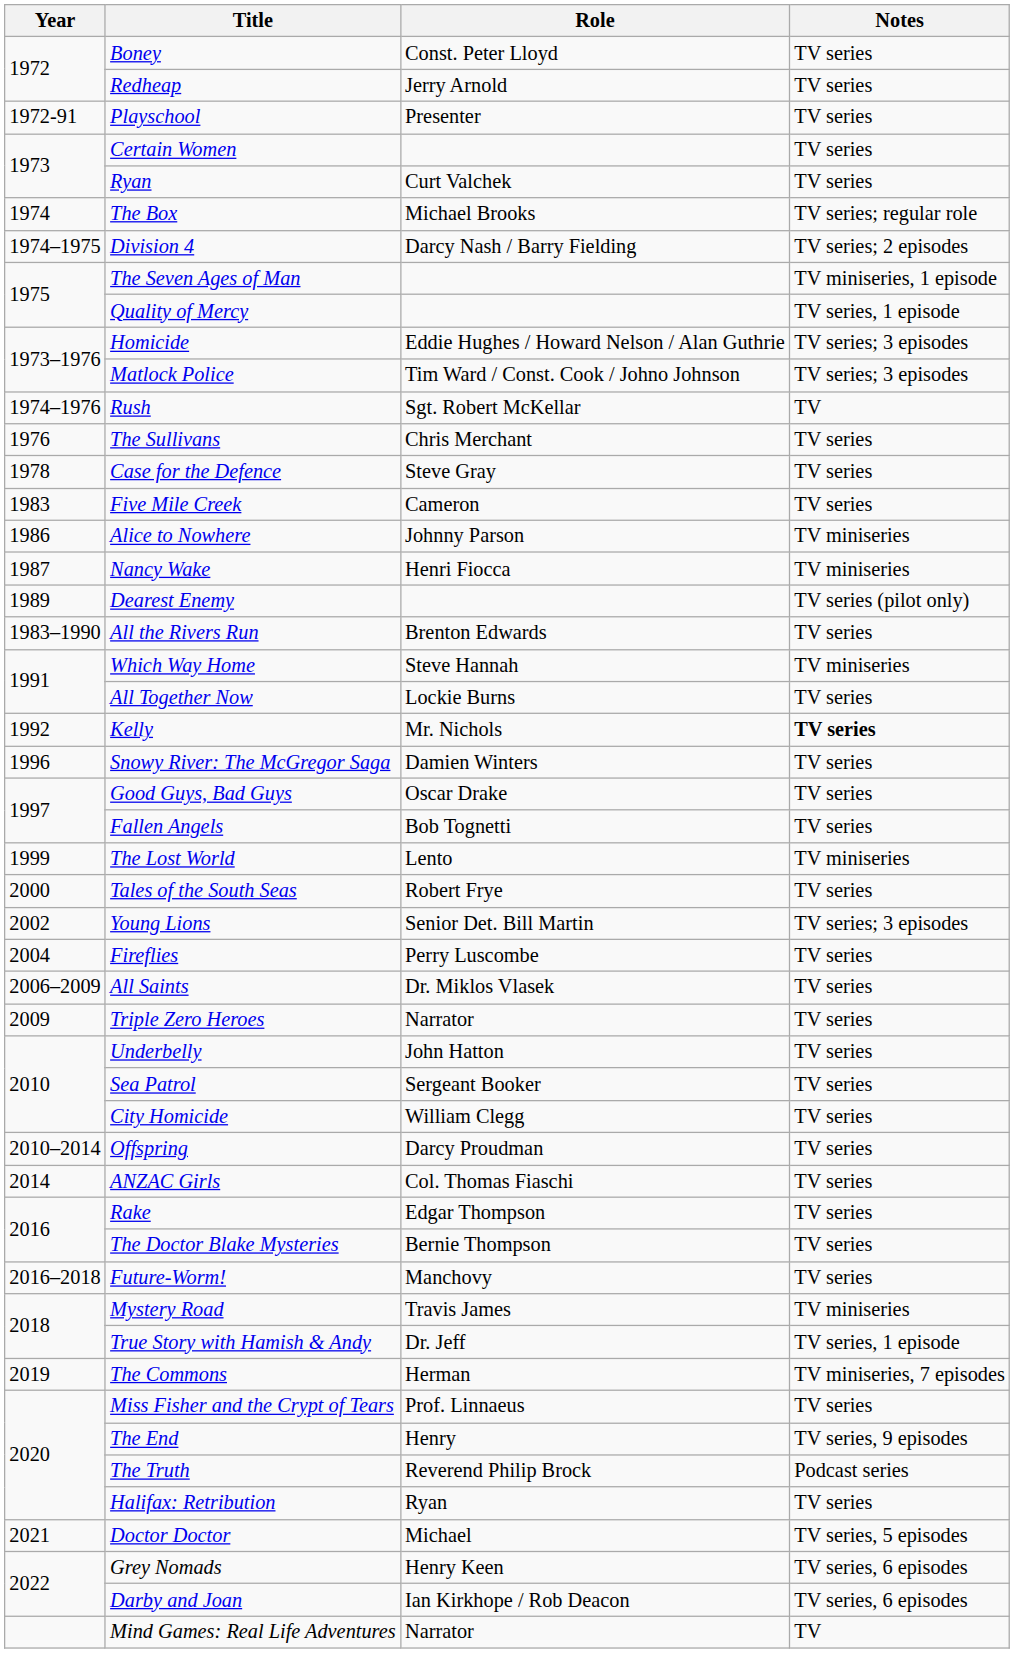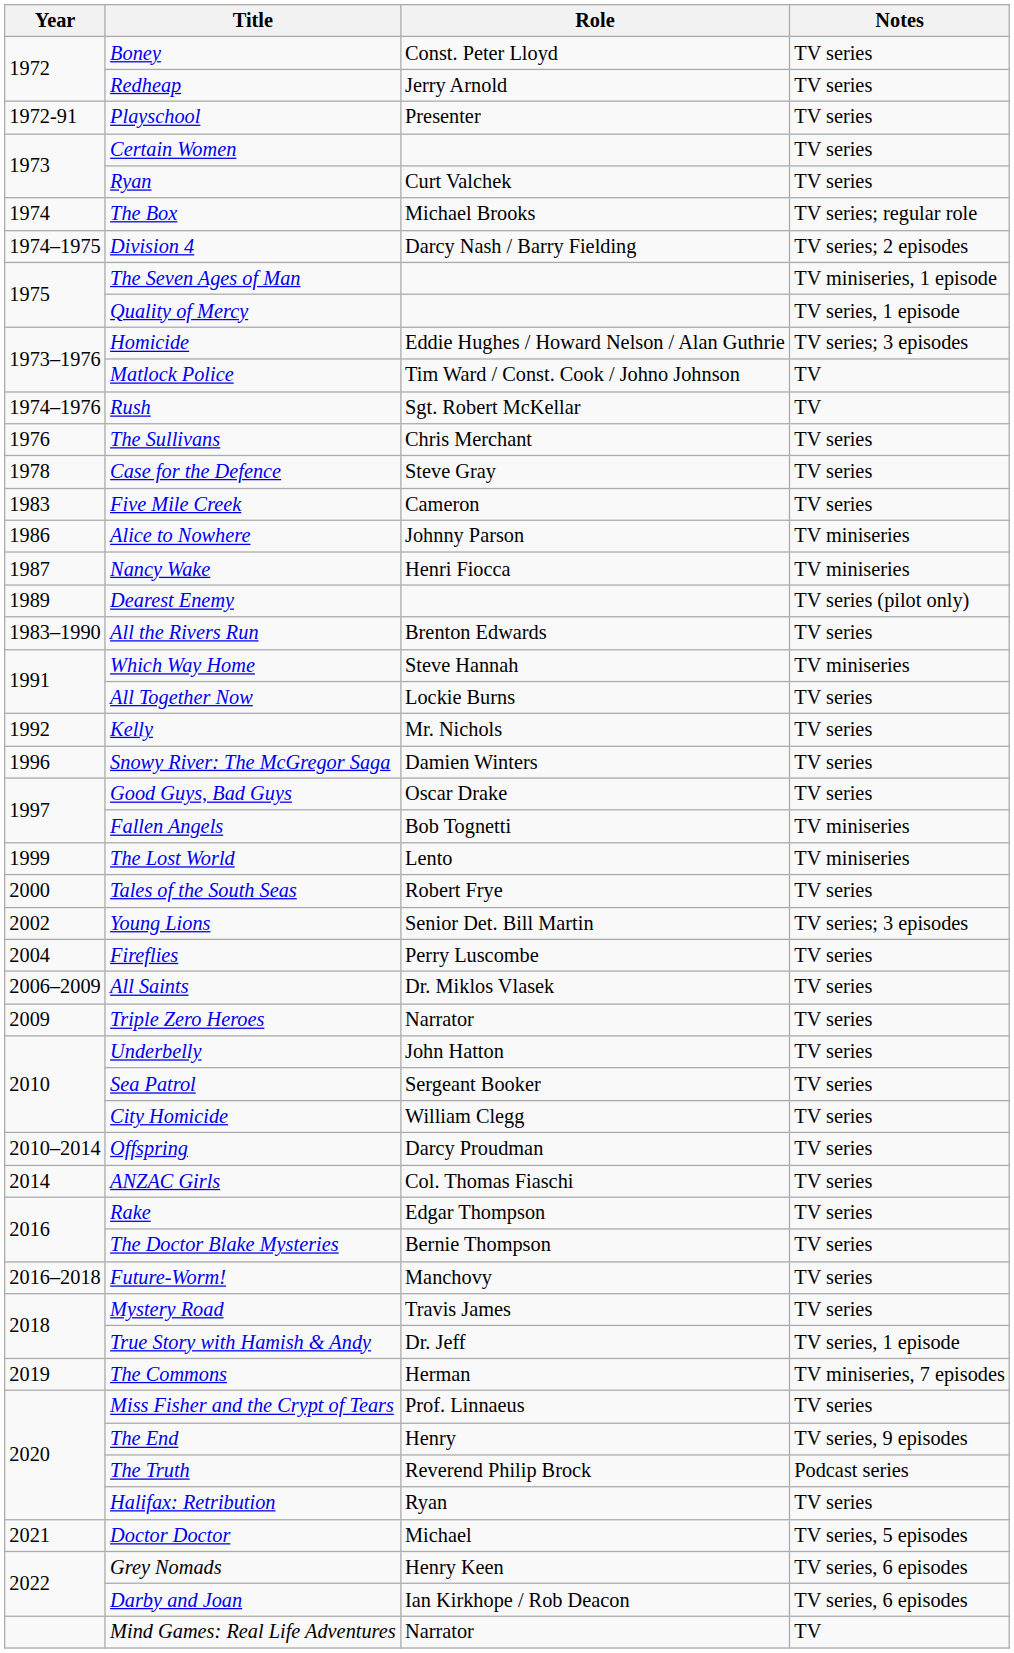Matlock Police | Notes: TV series; 3 episodes -> TV
Kelly | Notes: bold -> normal
Fallen Angels | Notes: TV series -> TV miniseries
Mystery Road | Notes: TV miniseries -> TV series
